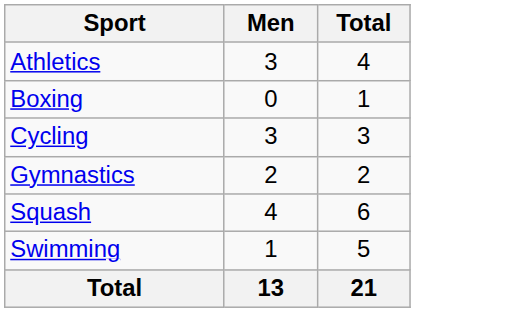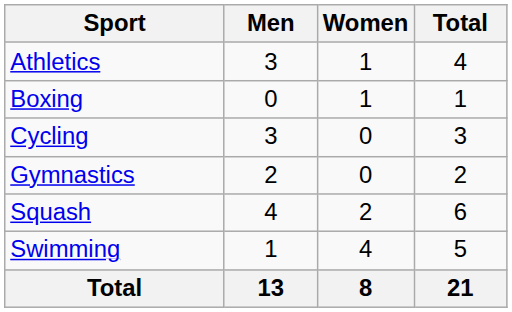+ column: Women | 1 | 1 | 0 | 0 | 2 | 4 | 8
